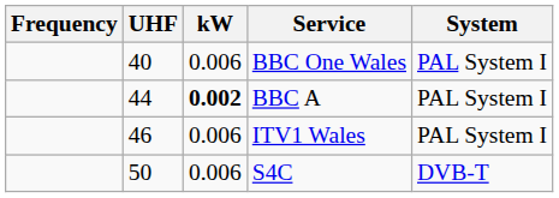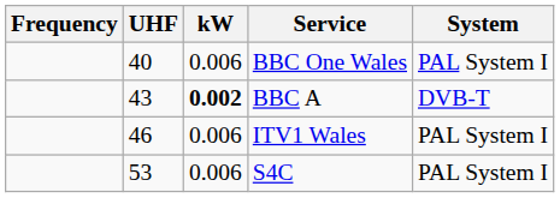BBC A | UHF: 44 -> 43
BBC A | System: PAL System I -> DVB-T
S4C | UHF: 50 -> 53
S4C | System: DVB-T -> PAL System I
